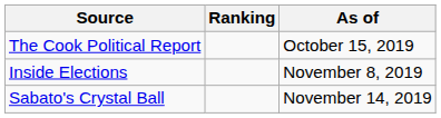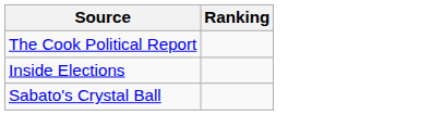- column: As of | October 15, 2019 | November 8, 2019 | November 14, 2019
